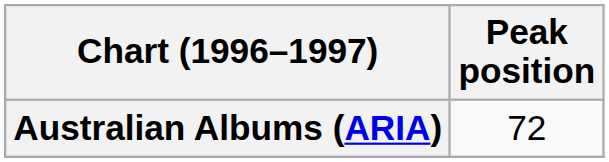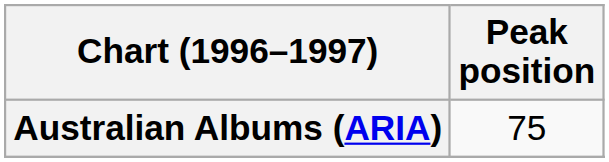Australian Albums (ARIA) | Peak position: 72 -> 75
